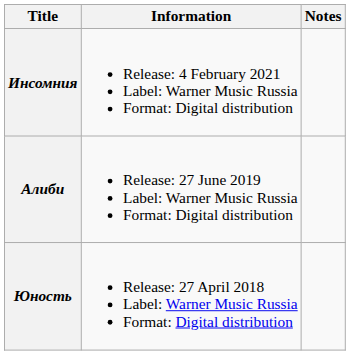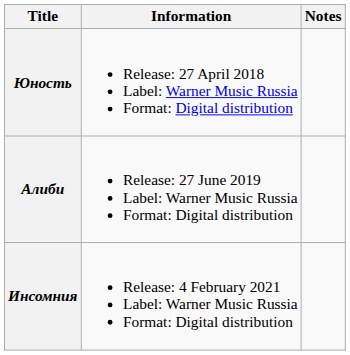rows swapped: Юность <-> Инсомния
